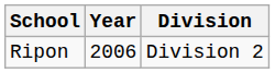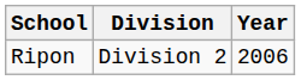columns swapped: Year <-> Division
